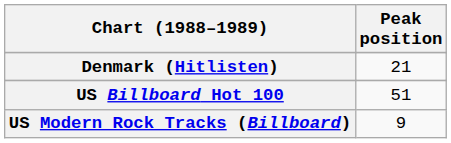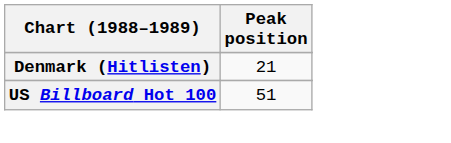- row: US Modern Rock Tracks (Billboard) | 9
